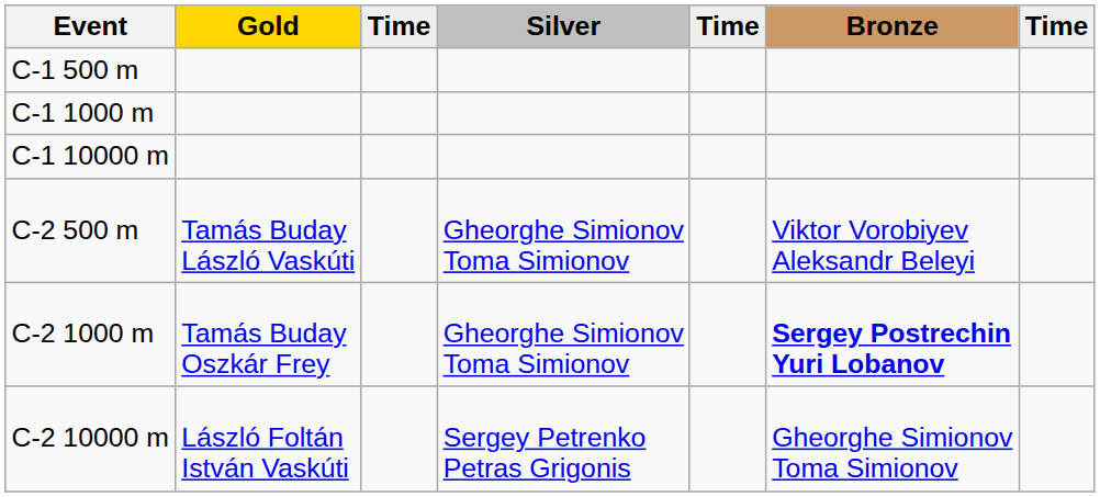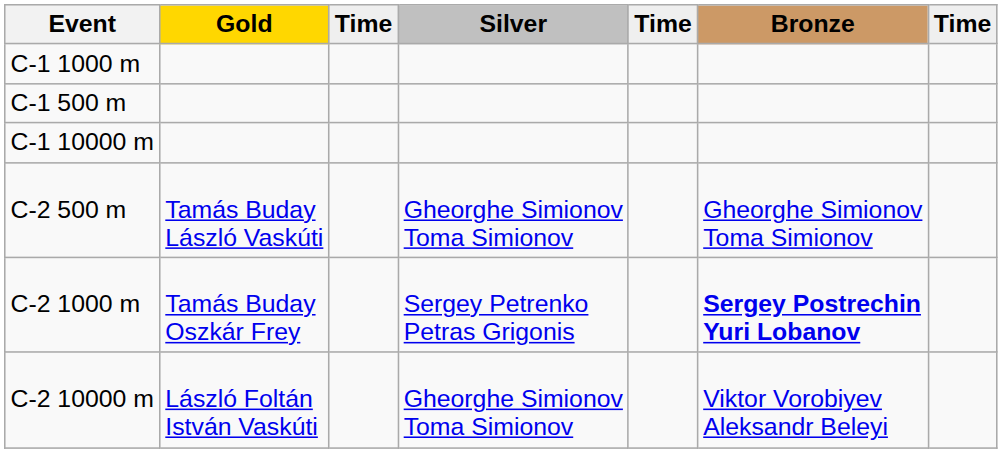rows swapped: C-1 500 m <-> C-1 1000 m
C-2 500 m | Bronze: Viktor Vorobiyev Aleksandr Beleyi -> Gheorghe Simionov Toma Simionov
C-2 1000 m | Silver: Gheorghe Simionov Toma Simionov -> Sergey Petrenko Petras Grigonis
C-2 10000 m | Silver: Sergey Petrenko Petras Grigonis -> Gheorghe Simionov Toma Simionov
C-2 10000 m | Bronze: Gheorghe Simionov Toma Simionov -> Viktor Vorobiyev Aleksandr Beleyi
